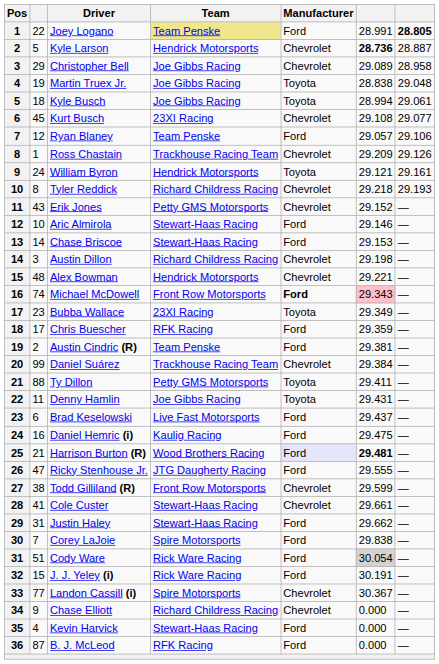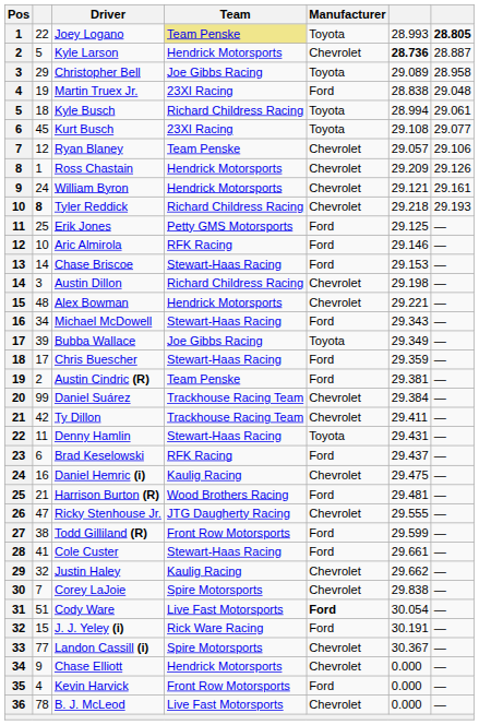Joey Logano | Manufacturer: Ford -> Toyota
Joey Logano | column 6: 28.991 -> 28.993
Christopher Bell | Manufacturer: Chevrolet -> Toyota
Martin Truex Jr. | Team: Joe Gibbs Racing -> 23XI Racing
Martin Truex Jr. | Manufacturer: Toyota -> Ford
Kyle Busch | Team: Joe Gibbs Racing -> Richard Childress Racing
Kurt Busch | Manufacturer: Chevrolet -> Toyota
Ryan Blaney | Manufacturer: Ford -> Chevrolet
Ross Chastain | Team: Trackhouse Racing Team -> Hendrick Motorsports
William Byron | Manufacturer: Toyota -> Chevrolet
Tyler Reddick | column 2: normal -> bold
Erik Jones | column 2: 43 -> 25
Erik Jones | Manufacturer: Chevrolet -> Ford
Erik Jones | column 6: 29.152 -> 29.125
Aric Almirola | Team: Stewart-Haas Racing -> RFK Racing
Michael McDowell | column 2: 74 -> 34
Michael McDowell | Team: Front Row Motorsports -> Stewart-Haas Racing
Michael McDowell | Manufacturer: bold -> normal
Michael McDowell | column 6: pink background -> no background
Bubba Wallace | column 2: 23 -> 39
Bubba Wallace | Team: 23XI Racing -> Joe Gibbs Racing
Chris Buescher | Team: RFK Racing -> Stewart-Haas Racing
Ty Dillon | column 2: 88 -> 42
Ty Dillon | Team: Petty GMS Motorsports -> Trackhouse Racing Team
Ty Dillon | Manufacturer: Toyota -> Chevrolet
Denny Hamlin | Team: Joe Gibbs Racing -> Stewart-Haas Racing
Brad Keselowski | Team: Live Fast Motorsports -> RFK Racing
Daniel Hemric (i) | Manufacturer: Ford -> Chevrolet
Harrison Burton (R) | Manufacturer: lavender background -> no background
Harrison Burton (R) | column 6: bold -> normal
Ricky Stenhouse Jr. | Manufacturer: Ford -> Chevrolet
Todd Gilliland (R) | Manufacturer: Chevrolet -> Ford
Cole Custer | Manufacturer: Chevrolet -> Ford
Justin Haley | column 2: 31 -> 32
Justin Haley | Team: Stewart-Haas Racing -> Kaulig Racing
Justin Haley | Manufacturer: Ford -> Chevrolet
Corey LaJoie | Manufacturer: Ford -> Chevrolet
Cody Ware | Team: Rick Ware Racing -> Live Fast Motorsports
Cody Ware | Manufacturer: normal -> bold
Cody Ware | column 6: lightgrey background -> no background
Chase Elliott | Team: Richard Childress Racing -> Hendrick Motorsports
Kevin Harvick | Team: Stewart-Haas Racing -> Front Row Motorsports
B. J. McLeod | column 2: 87 -> 78
B. J. McLeod | Team: RFK Racing -> Live Fast Motorsports
B. J. McLeod | Manufacturer: Ford -> Chevrolet
